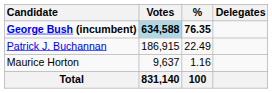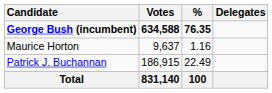George Bush (incumbent) | Votes: lightblue background -> no background
rows swapped: Patrick J. Buchannan <-> Maurice Horton
